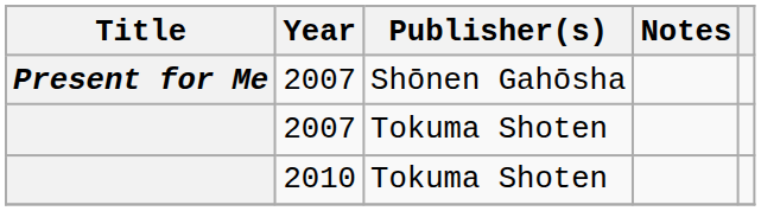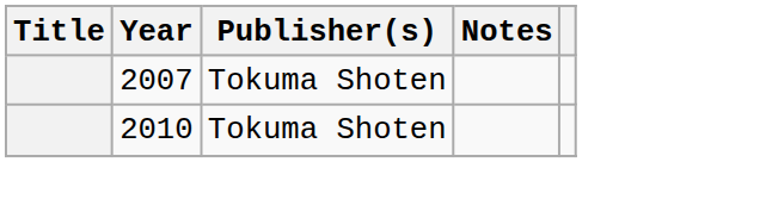- row: Present for Me | 2007 | Shōnen Gahōsha
